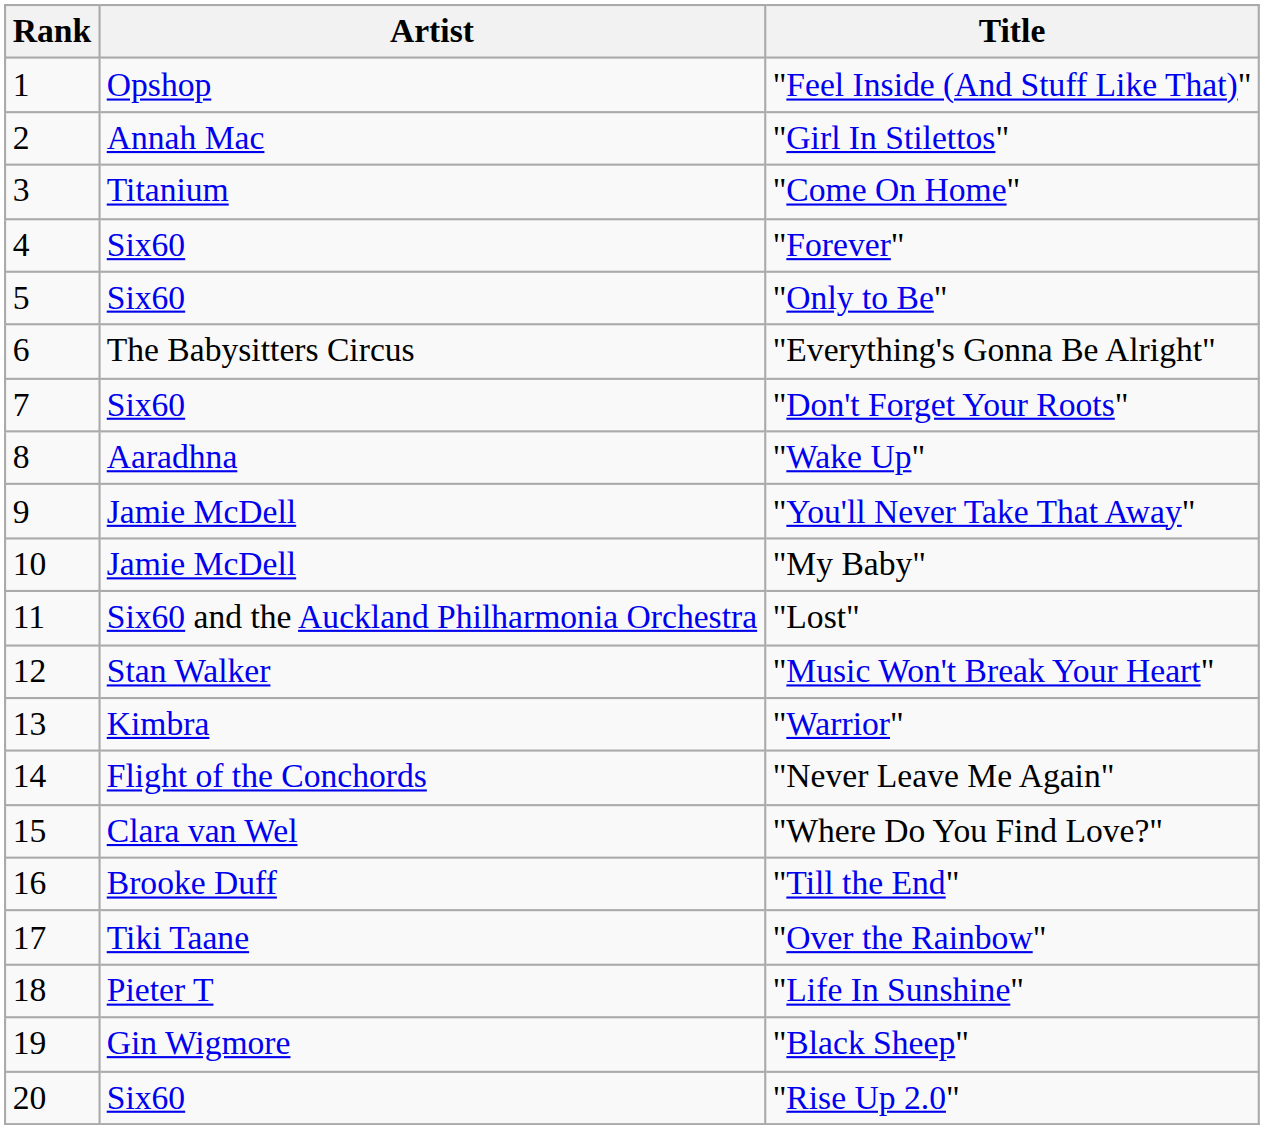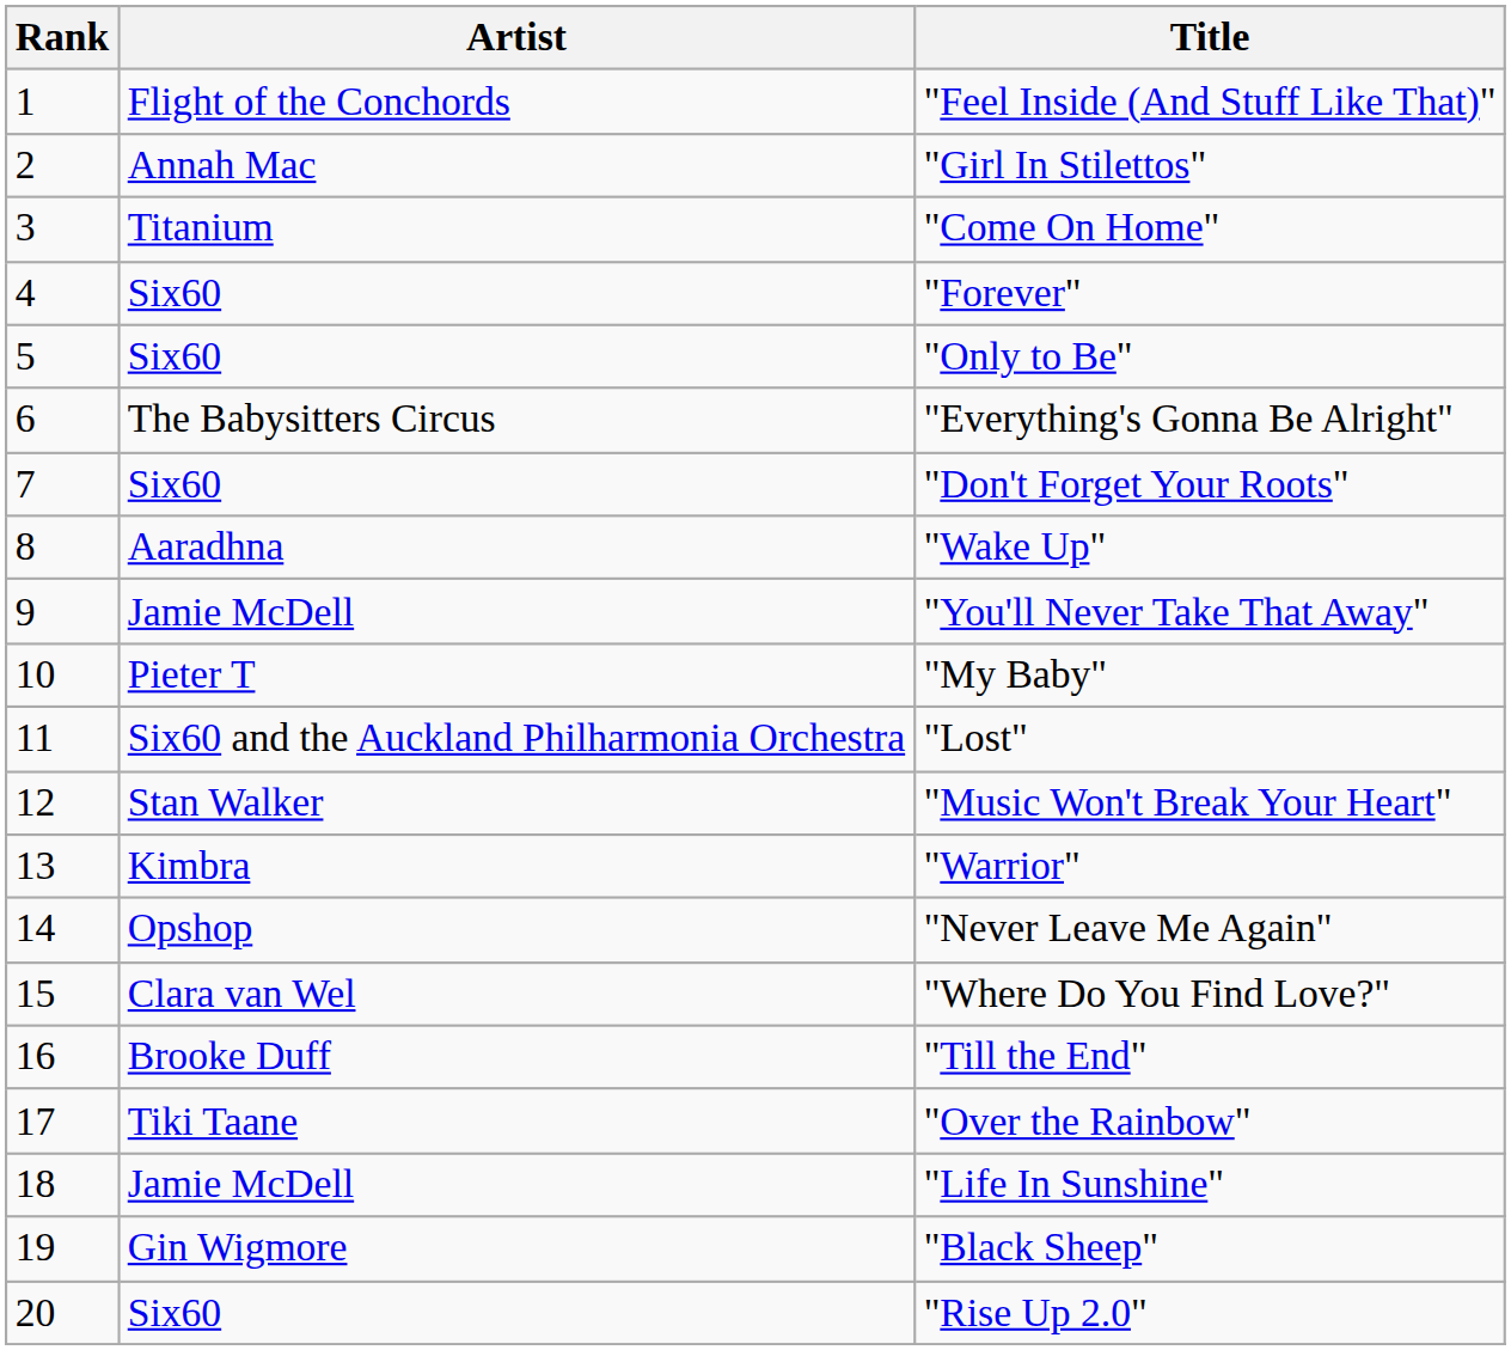"Feel Inside (And Stuff Like That)" | Artist: Opshop -> Flight of the Conchords
"My Baby" | Artist: Jamie McDell -> Pieter T
"Never Leave Me Again" | Artist: Flight of the Conchords -> Opshop
"Life In Sunshine" | Artist: Pieter T -> Jamie McDell
